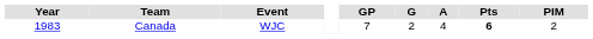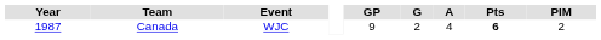Canada | Year: 1983 -> 1987
Canada | GP: 7 -> 9
